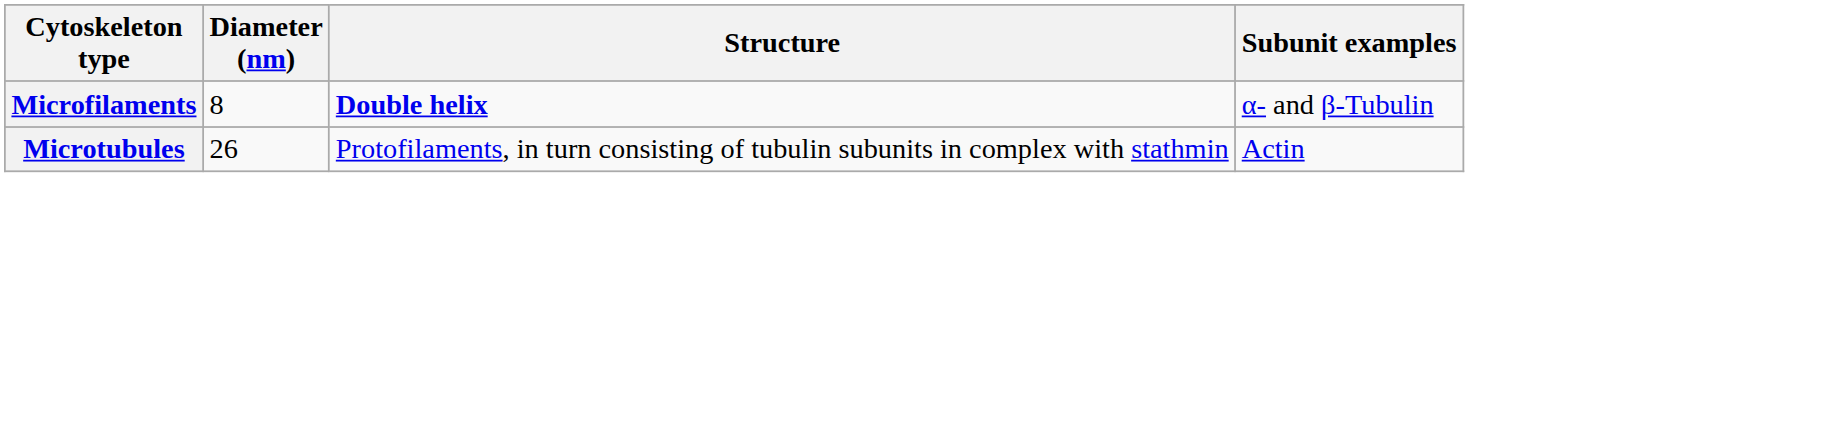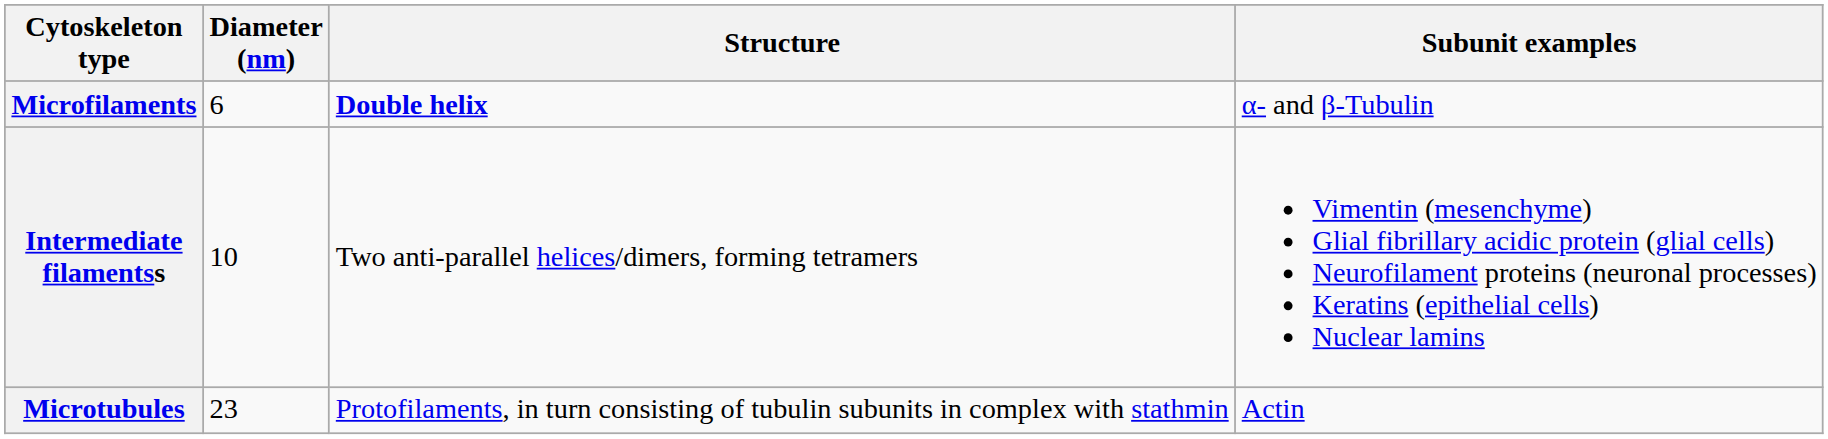Microfilaments | Diameter (nm): 8 -> 6
+ row: Intermediate filamentss | 10 | Two anti-parallel helices/dimers, forming tetramers | Vimentin (mesenchyme) Glial fibrillary acidic protein (glial cells) Neurofilament proteins (neuronal processes) Keratins (epithelial cells) Nuclear lamins
Microtubules | Diameter (nm): 26 -> 23
